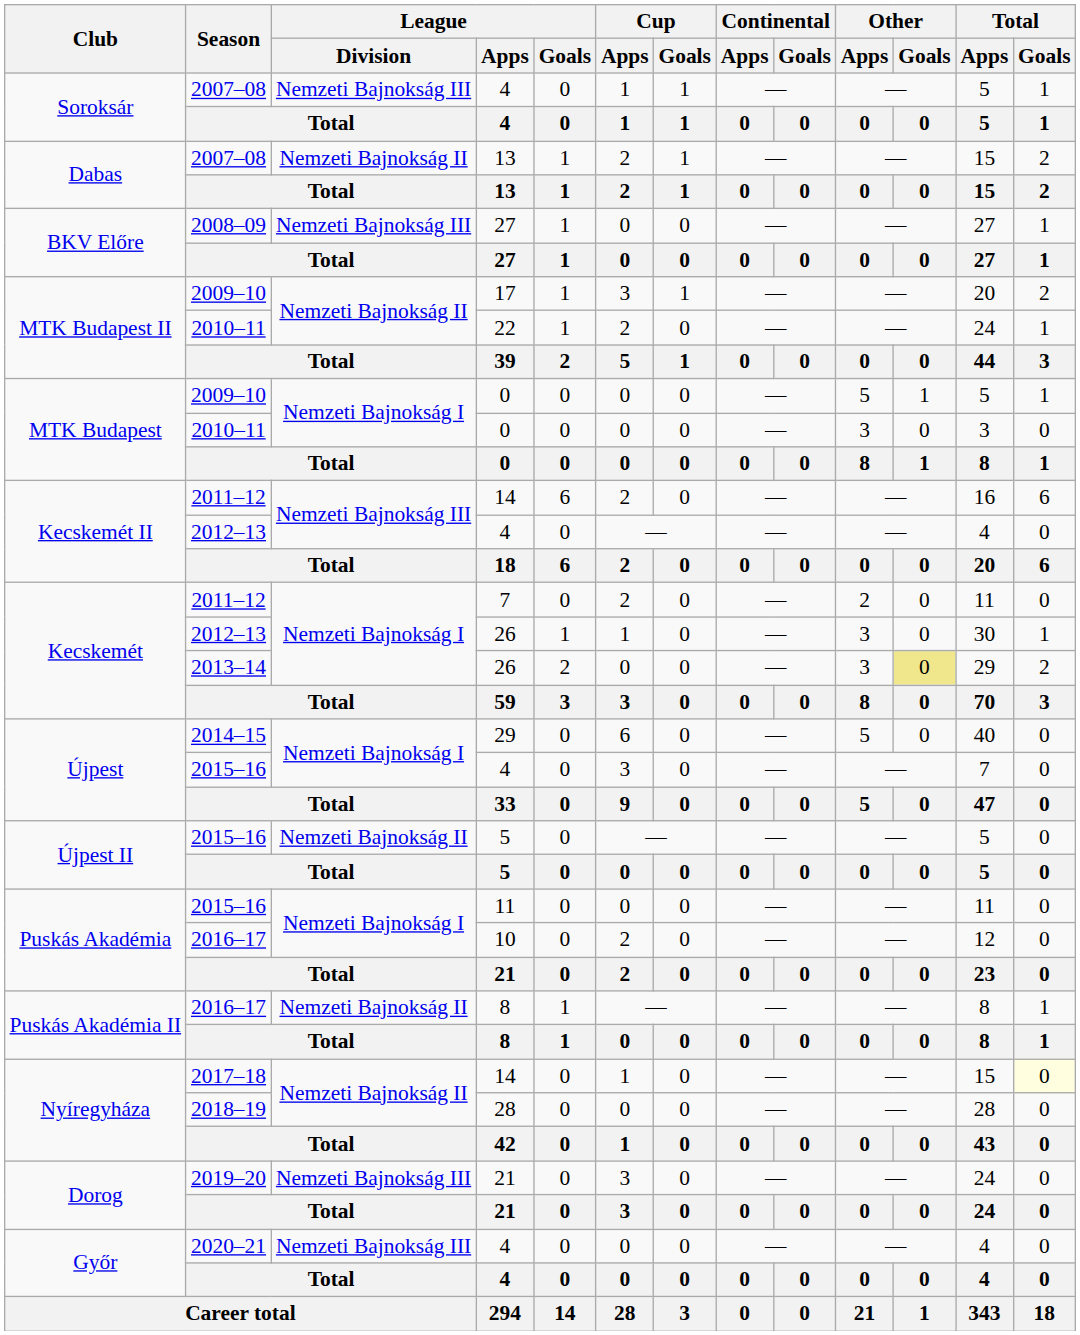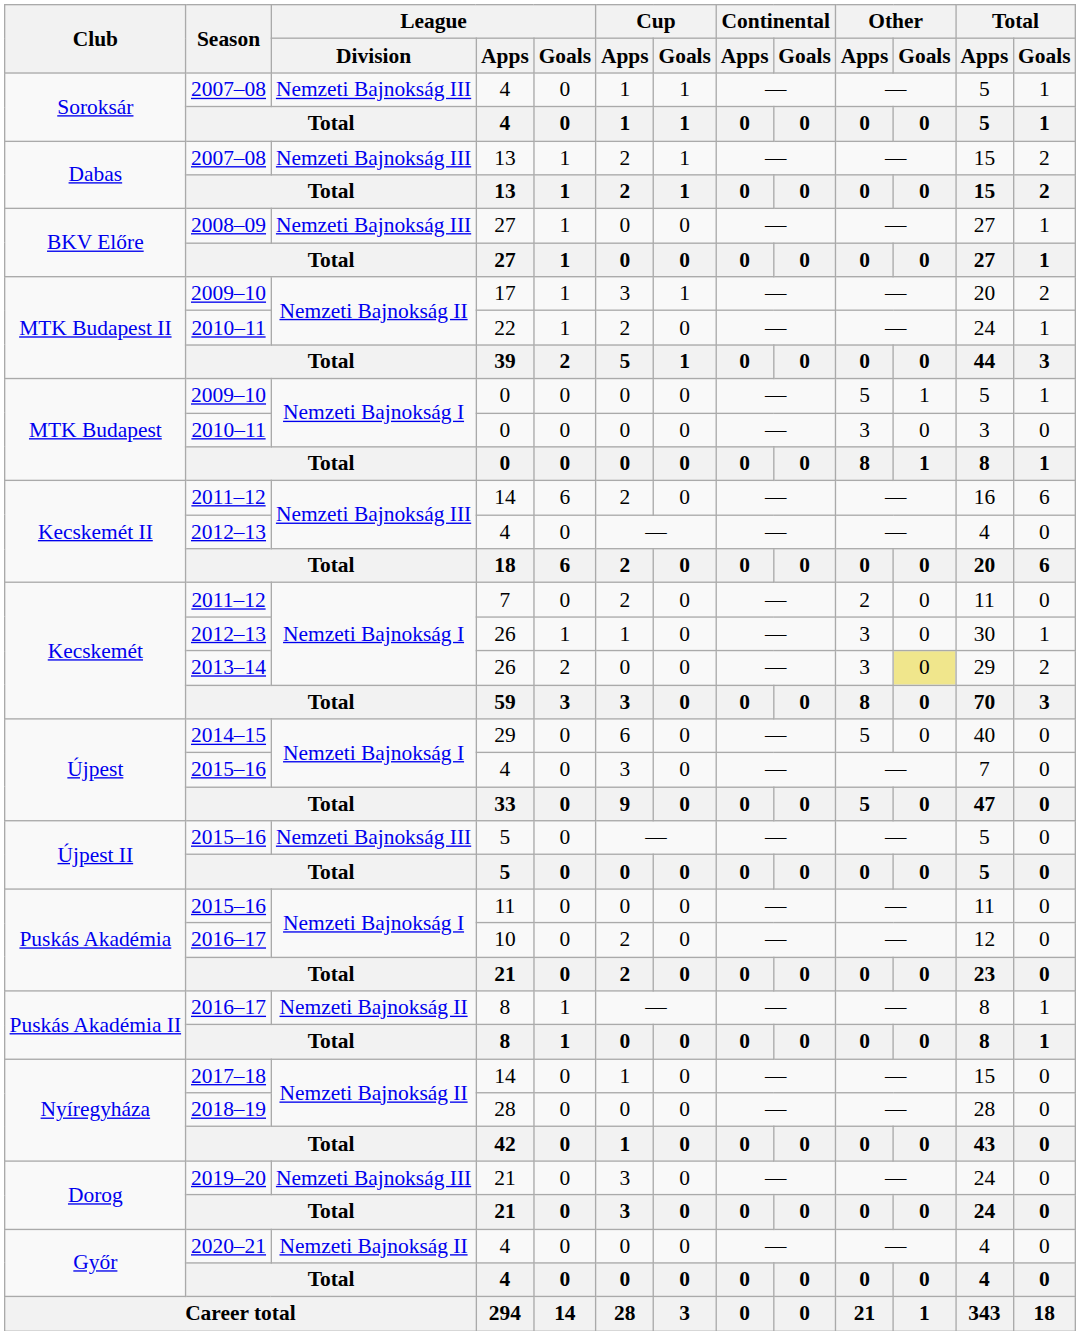2007–08 / 13 | League / Division: Nemzeti Bajnokság II -> Nemzeti Bajnokság III
2015–16 / 5 | League / Division: Nemzeti Bajnokság II -> Nemzeti Bajnokság III
2017–18 / 14 | Total / Goals: lightyellow background -> no background
2020–21 / 4 | League / Division: Nemzeti Bajnokság III -> Nemzeti Bajnokság II
